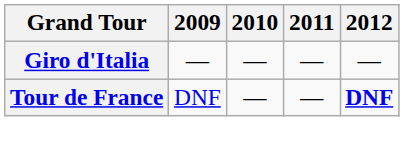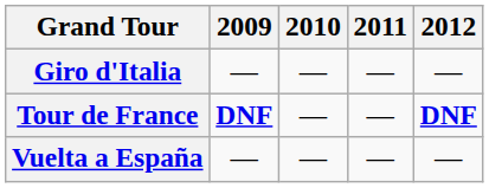Tour de France | 2009: normal -> bold
+ row: Vuelta a España | — | — | — | —
